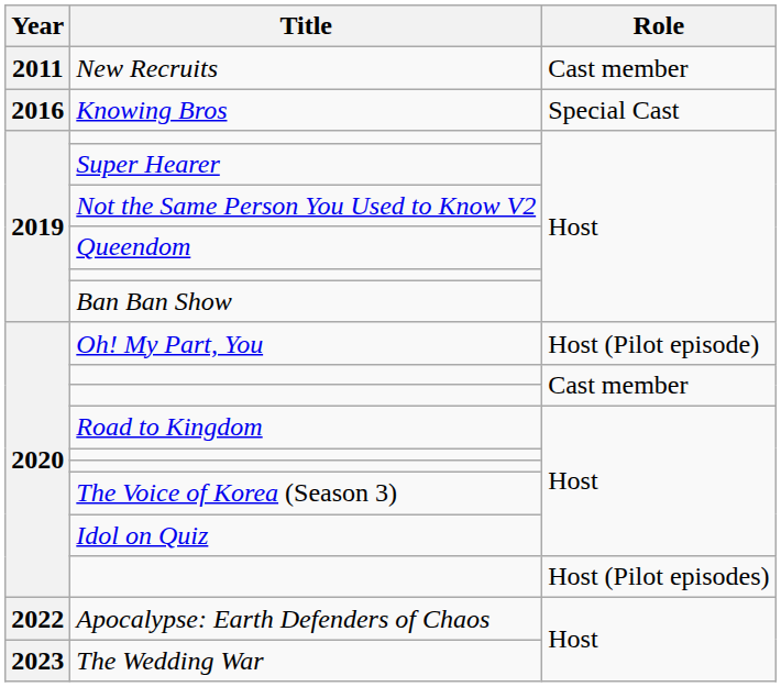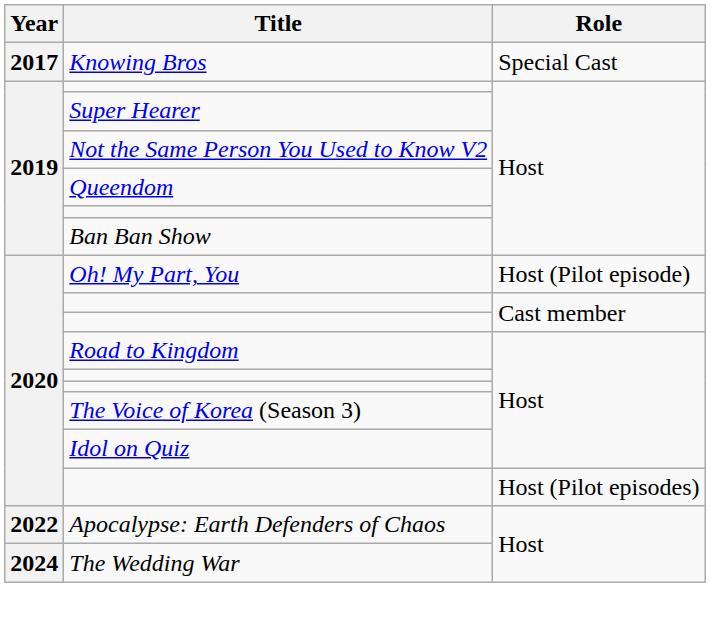- row: 2011 | New Recruits | Cast member
Knowing Bros | Year: 2016 -> 2017
The Wedding War | Year: 2023 -> 2024
